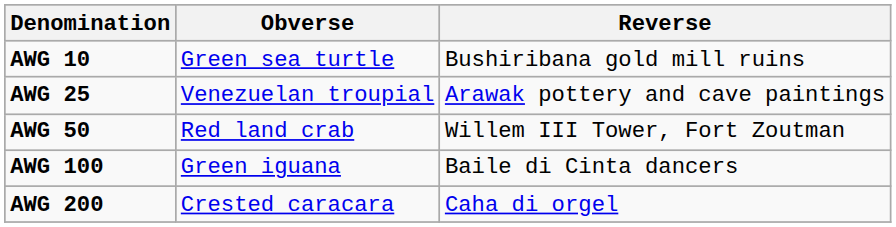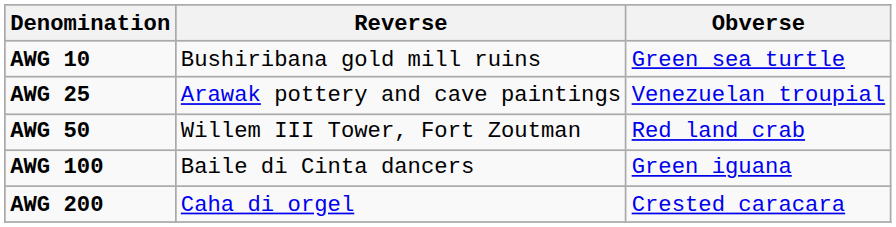columns swapped: Obverse <-> Reverse
